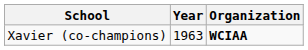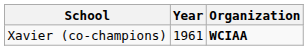Xavier (co-champions) | Year: 1963 -> 1961
